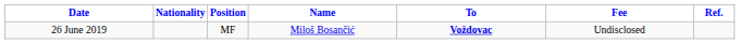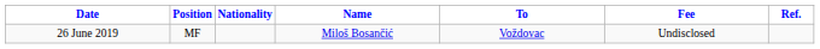columns swapped: Position <-> Nationality
26 June 2019 | To: bold -> normal
